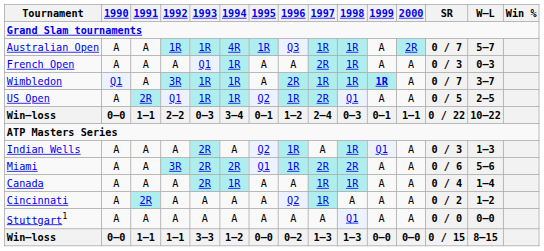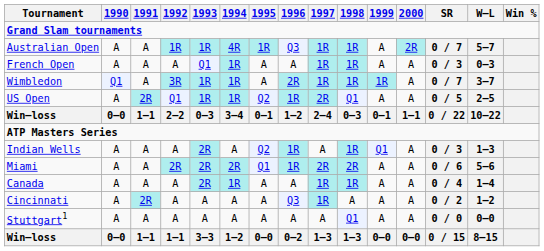French Open | 1997: 2R -> 1R
Wimbledon | 1999: bold -> normal
Miami | 1992: 3R -> 2R
Cincinnati | 1996: Q2 -> Q3
